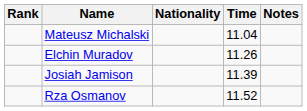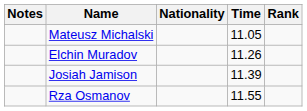columns swapped: Rank <-> Notes
Mateusz Michalski | Time: 11.04 -> 11.05
Rza Osmanov | Time: 11.52 -> 11.55
